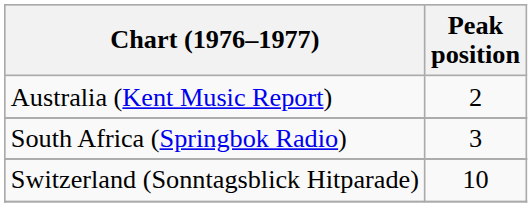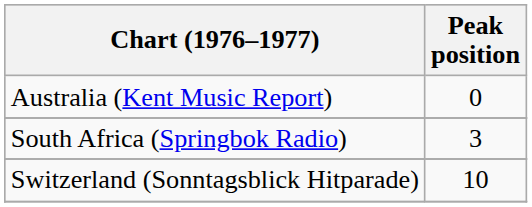Australia (Kent Music Report) | Peak position: 2 -> 0
